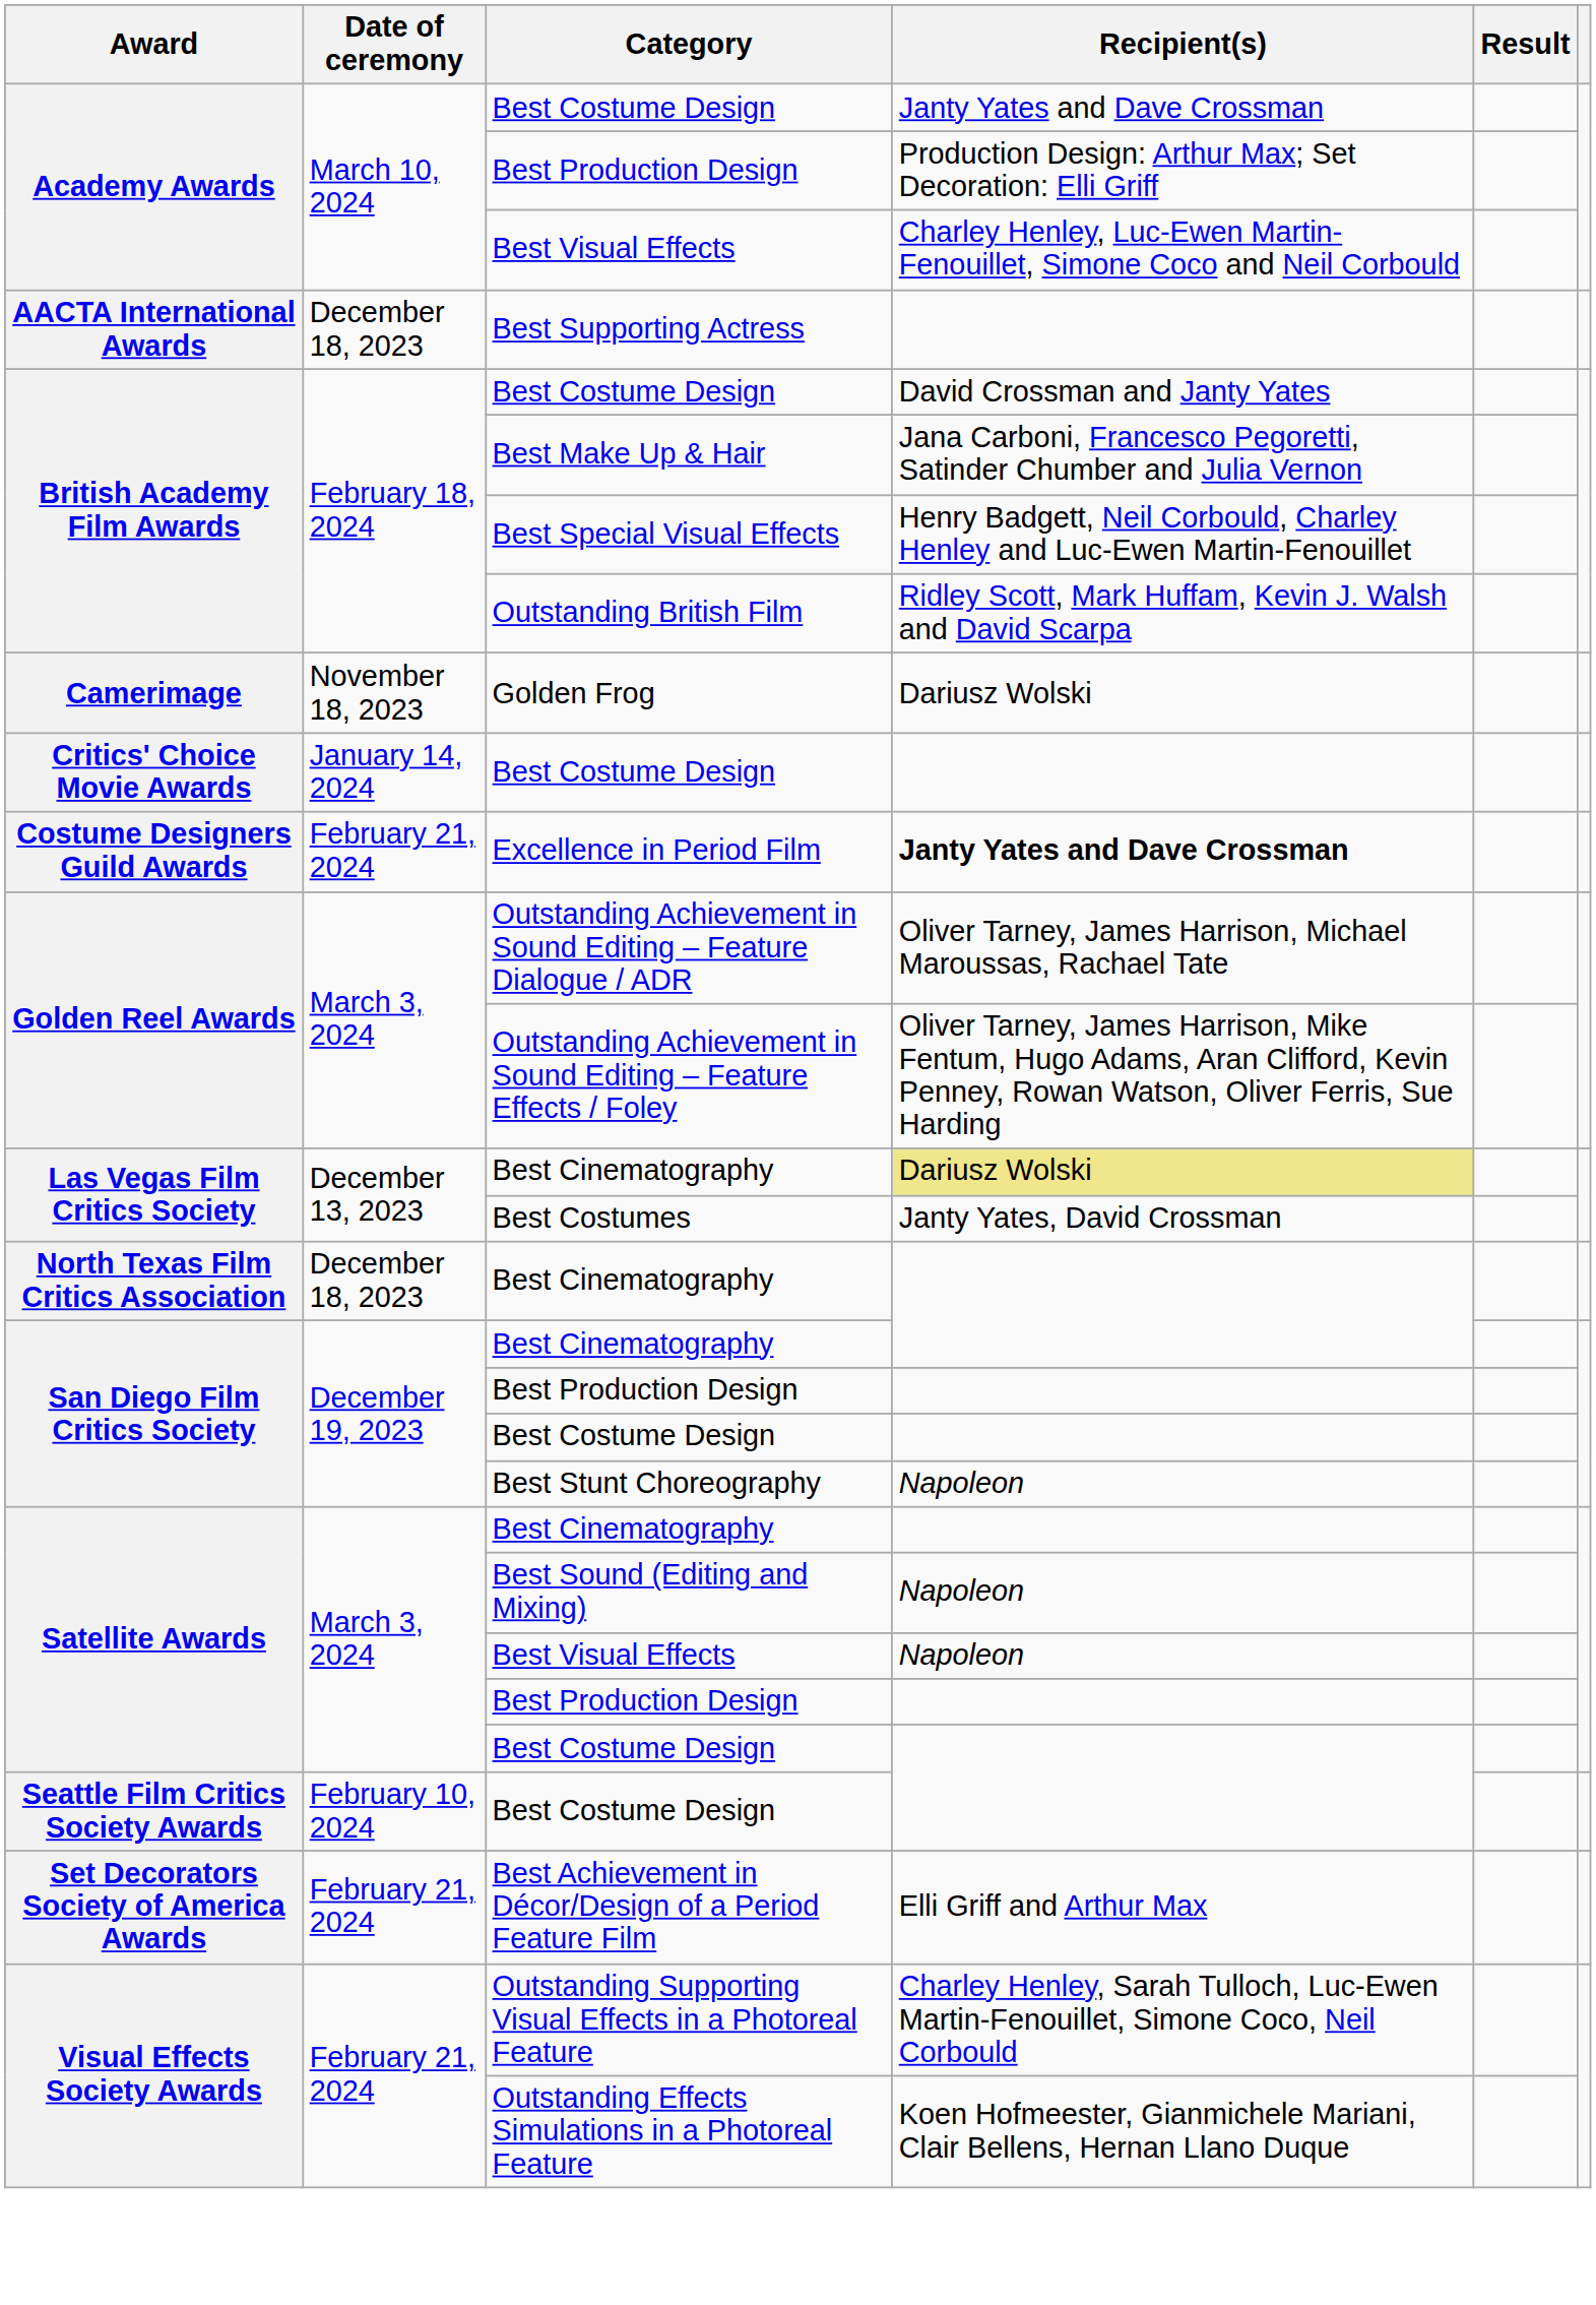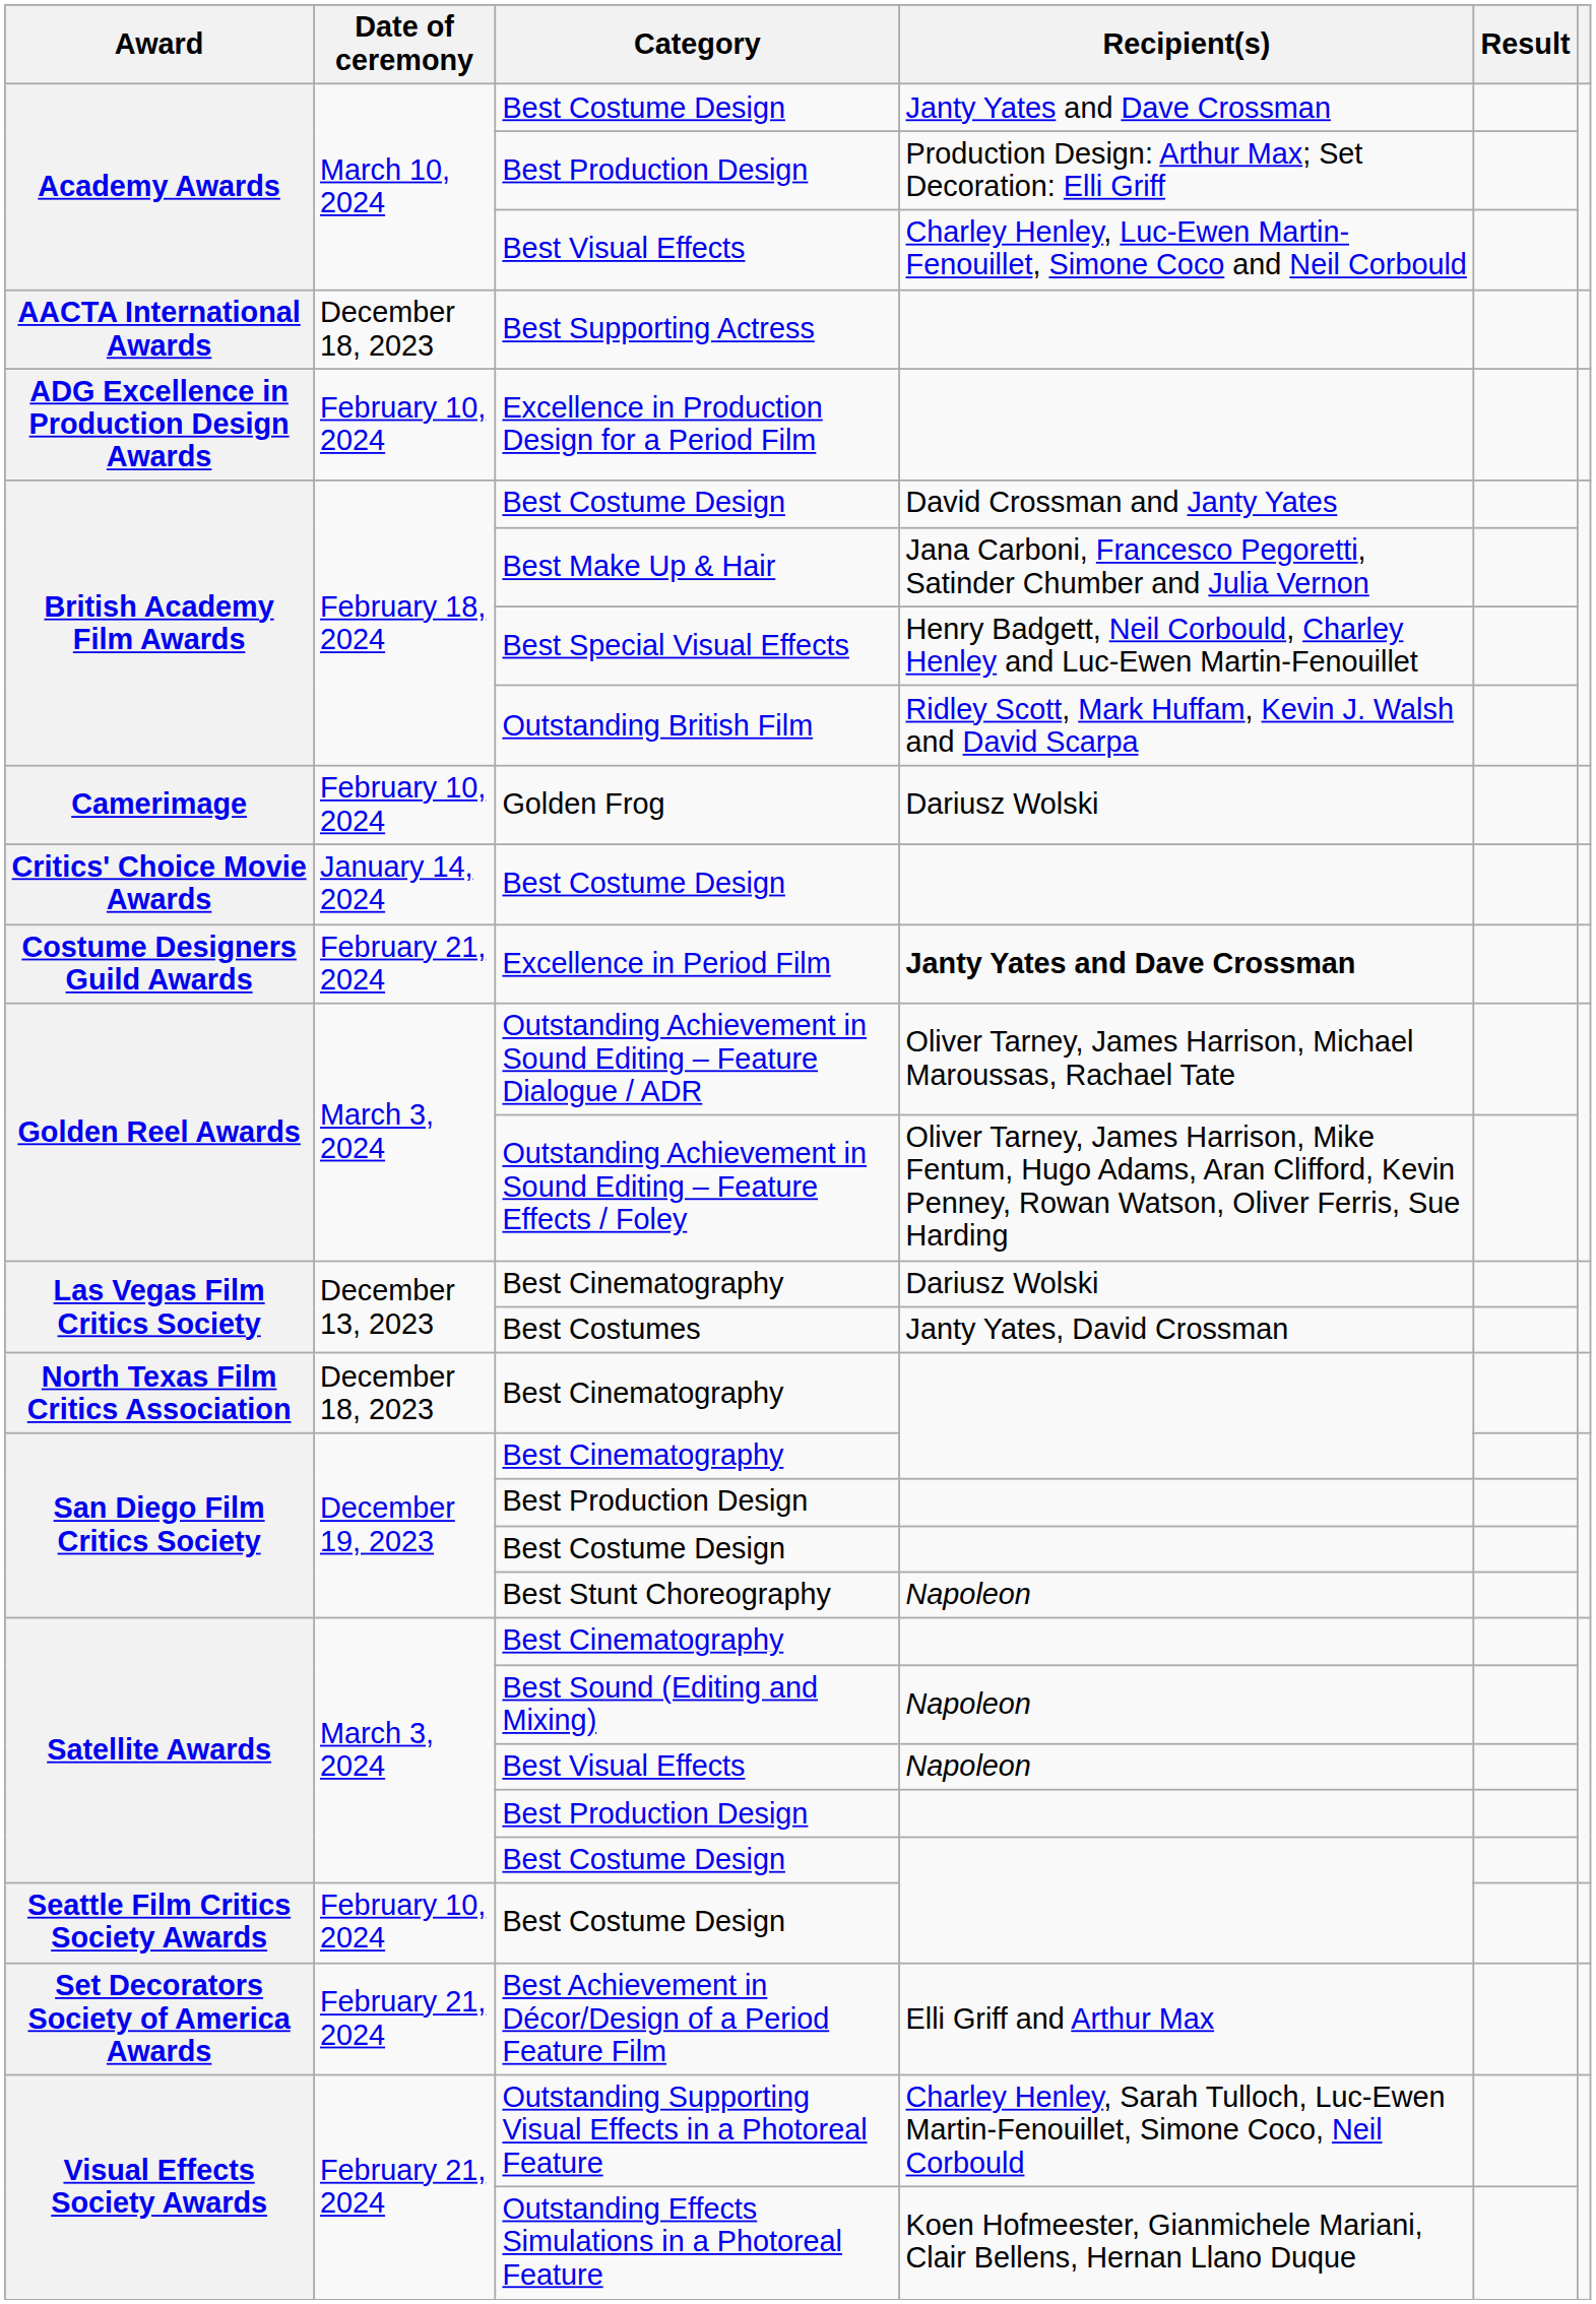+ row: ADG Excellence in Production Design Awards | February 10, 2024 | Excellence in Production Design for a Period Film
Golden Frog | Date of ceremony: November 18, 2023 -> February 10, 2024
Las Vegas Film Critics Society / Best Cinematography | Recipient(s): khaki background -> no background
